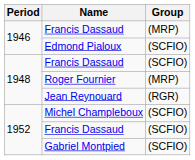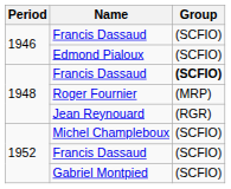1946 / Francis Dassaud | Group: (MRP) -> (SCFIO)
1948 / Francis Dassaud | Group: normal -> bold
